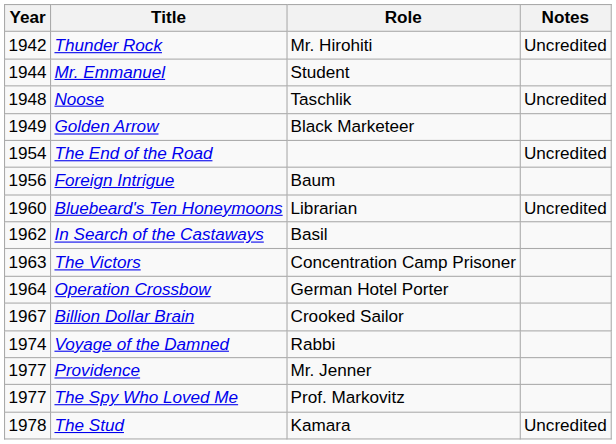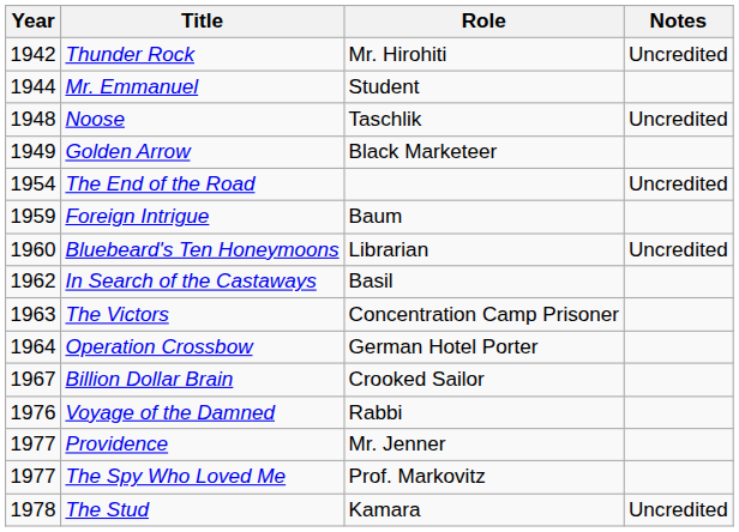Foreign Intrigue | Year: 1956 -> 1959
Voyage of the Damned | Year: 1974 -> 1976
